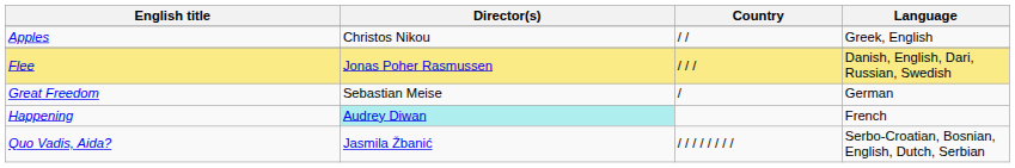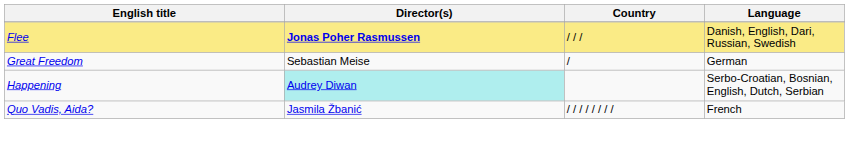- row: Apples | Christos Nikou | / / | Greek, English
Flee | Director(s): normal -> bold
Happening | Language: French -> Serbo-Croatian, Bosnian, English, Dutch, Serbian
Quo Vadis, Aida? | Language: Serbo-Croatian, Bosnian, English, Dutch, Serbian -> French
